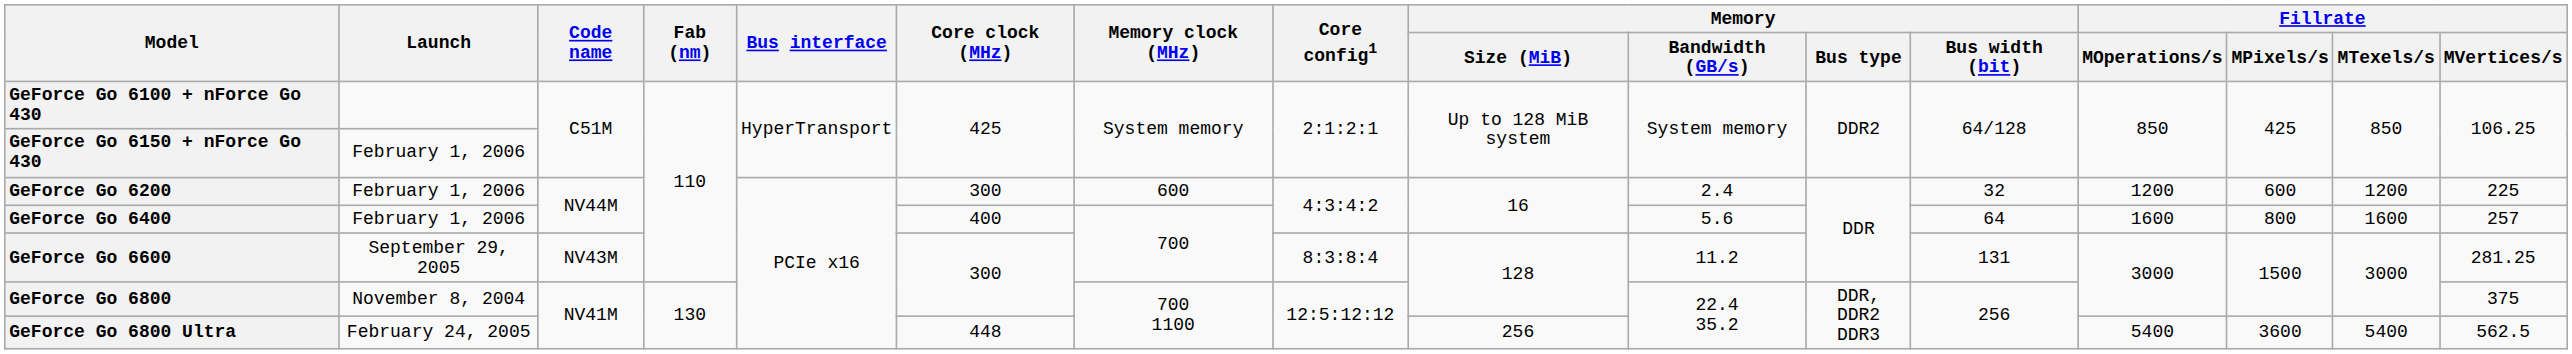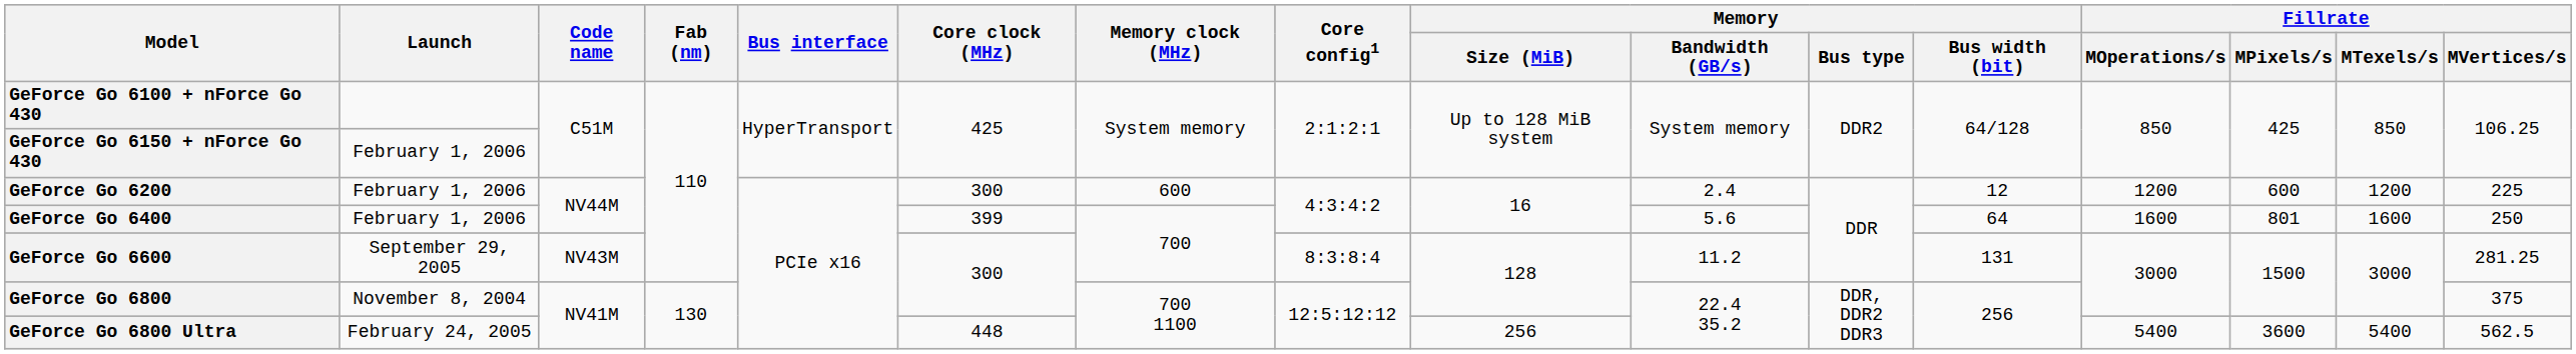GeForce Go 6200 | Memory / Bus width (bit): 32 -> 12
GeForce Go 6400 | Core clock (MHz): 400 -> 399
GeForce Go 6400 | Fillrate / MPixels/s: 800 -> 801
GeForce Go 6400 | Fillrate / MVertices/s: 257 -> 250
